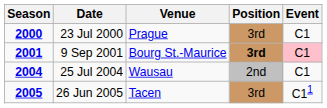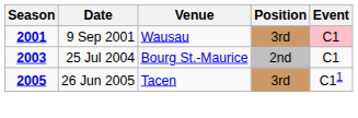- row: 2000 | 23 Jul 2000 | Prague | 3rd | C1
9 Sep 2001 | Venue: Bourg St.-Maurice -> Wausau
9 Sep 2001 | Position: bold -> normal
25 Jul 2004 | Season: 2004 -> 2003
25 Jul 2004 | Venue: Wausau -> Bourg St.-Maurice
